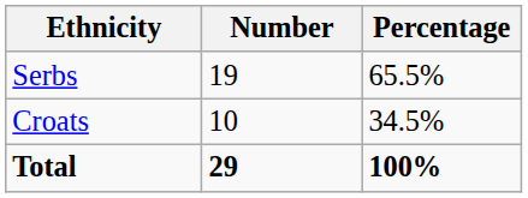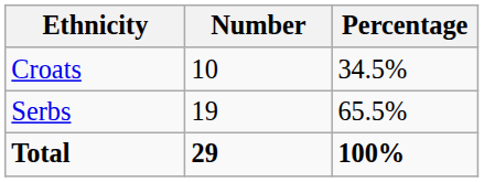rows swapped: Serbs <-> Croats
